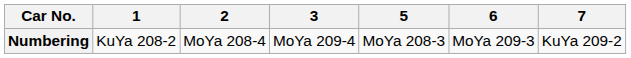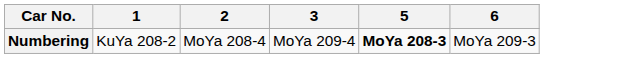- column: 7 | KuYa 209-2
Numbering | 5: normal -> bold
